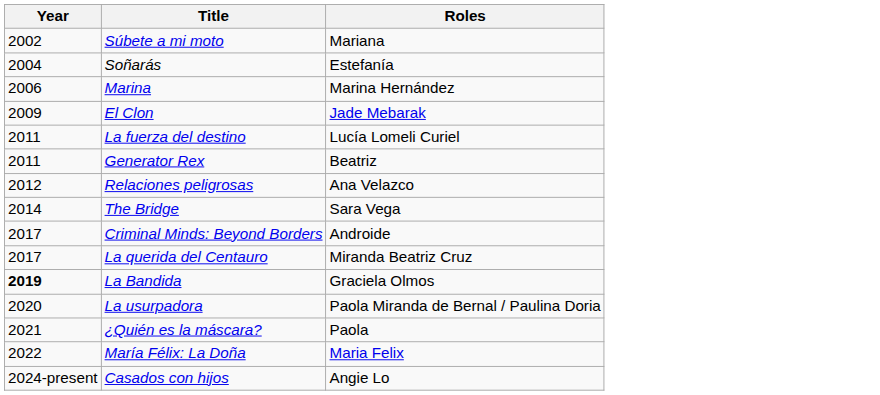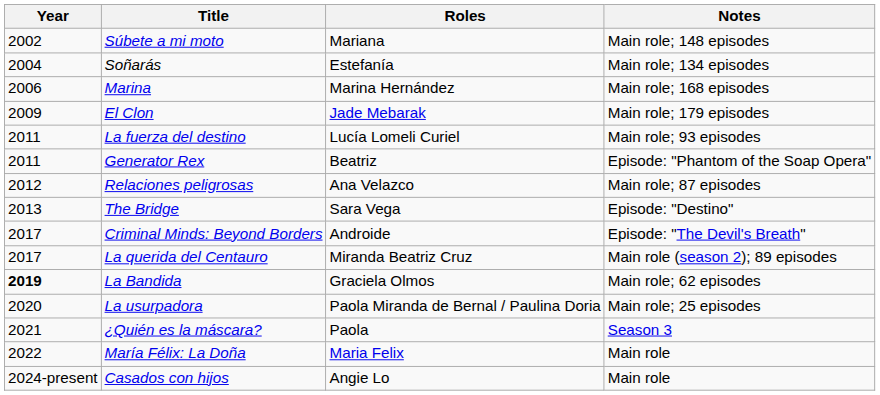+ column: Notes | Main role; 148 episodes | Main role; 134 episodes | Main role; 168 episodes | Main role; 179 episodes | Main role; 93 episodes | Episode: "Phantom of the Soap Opera" | Main role; 87 episodes | Episode: "Destino" | Episode: "The Devil's Breath" | Main role (season 2); 89 episodes | Main role; 62 episodes | Main role; 25 episodes | Season 3 | Main role | Main role
The Bridge | Year: 2014 -> 2013
